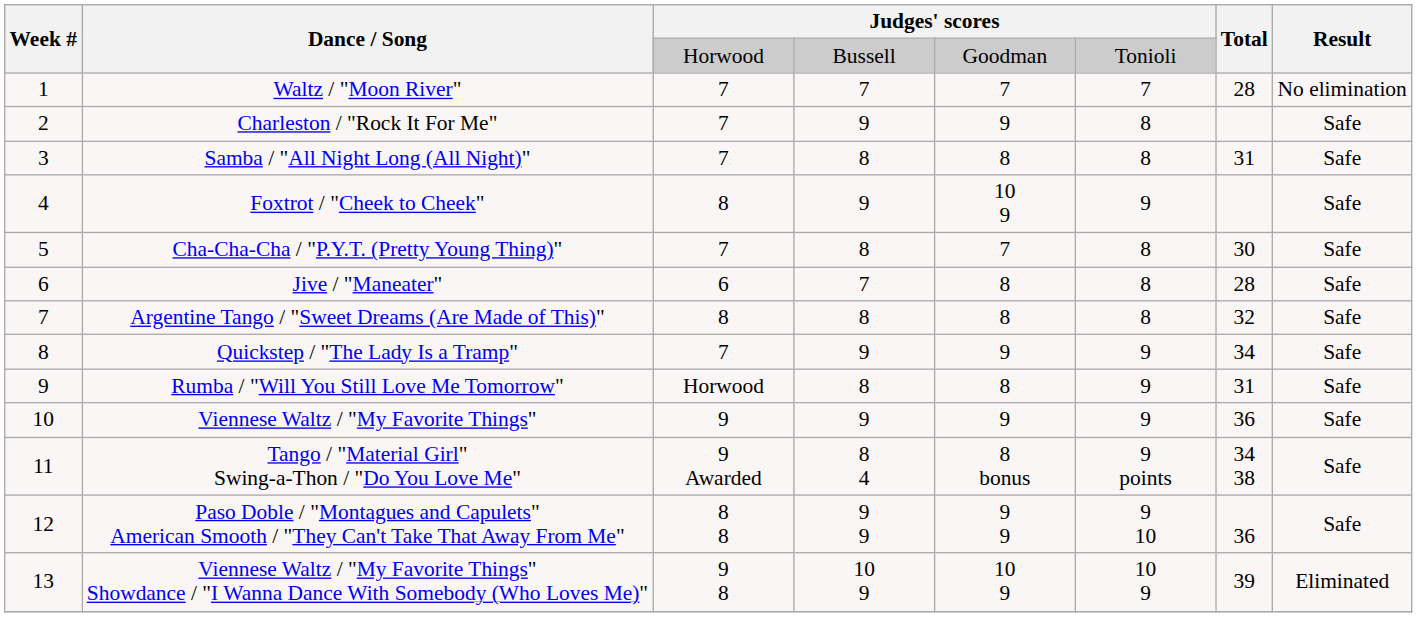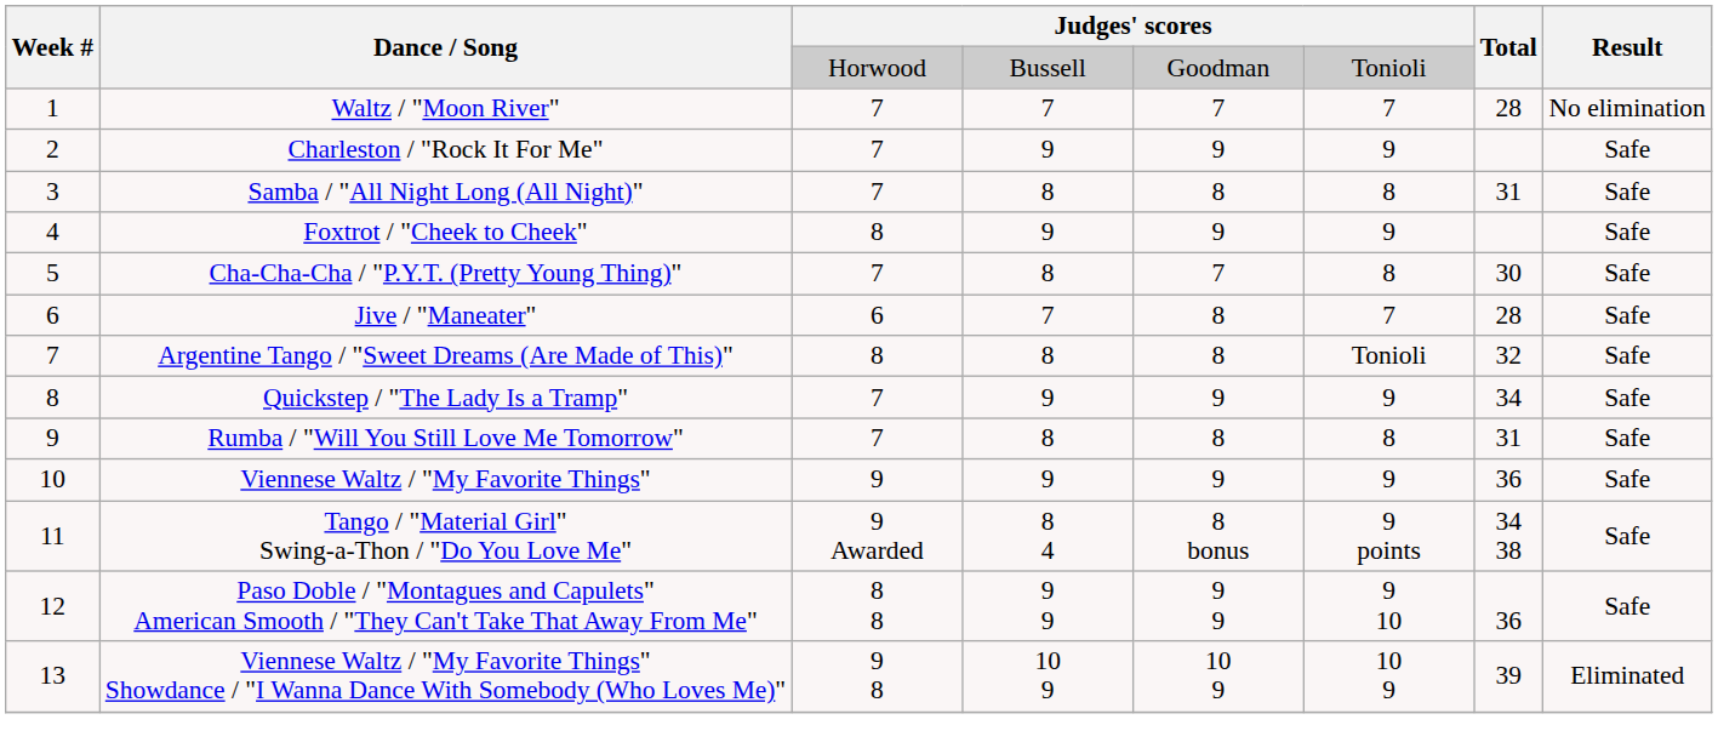Charleston / "Rock It For Me" | column 6: 8 -> 9
Foxtrot / "Cheek to Cheek" | column 5: 10 9 -> 9
Jive / "Maneater" | column 6: 8 -> 7
Argentine Tango / "Sweet Dreams (Are Made of This)" | column 6: 8 -> Tonioli
Rumba / "Will You Still Love Me Tomorrow" | column 3: Horwood -> 7
Rumba / "Will You Still Love Me Tomorrow" | column 6: 9 -> 8
